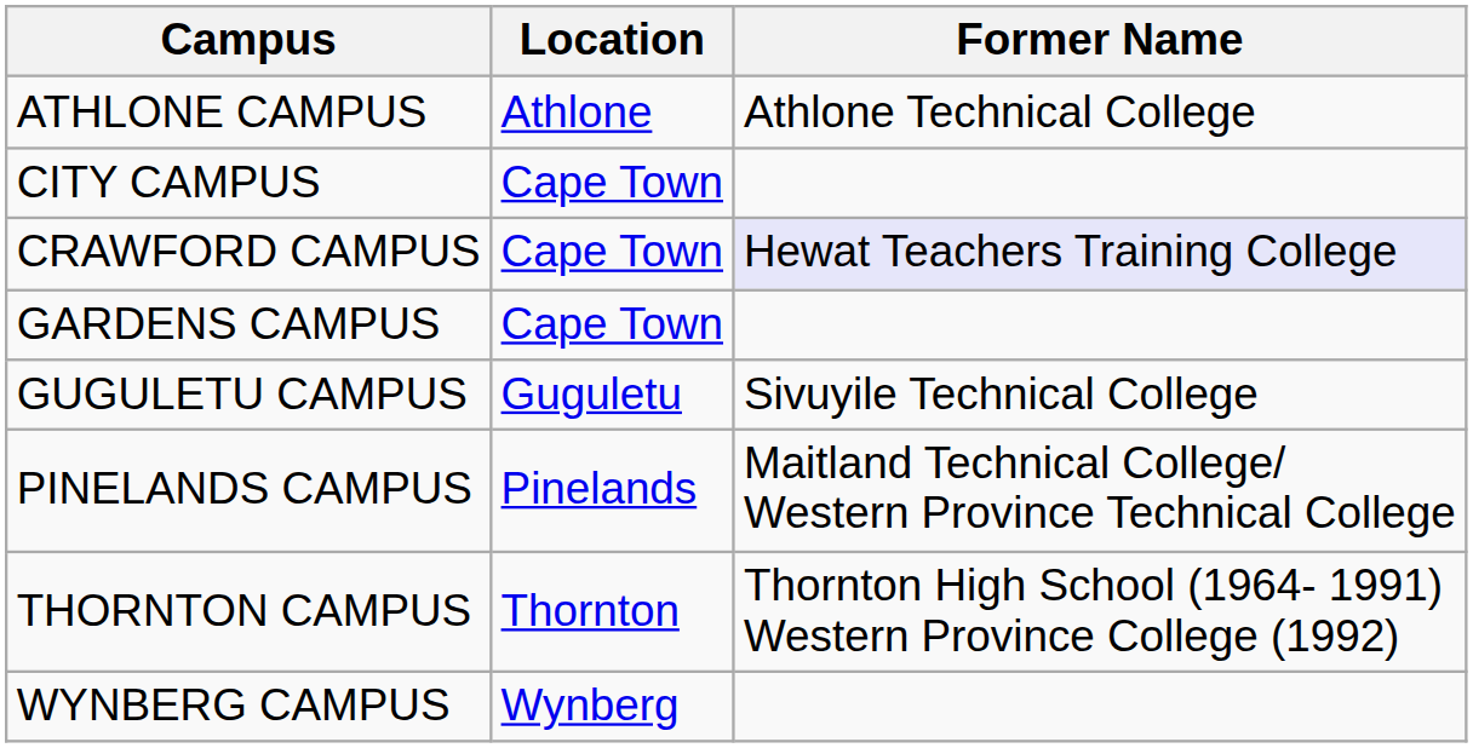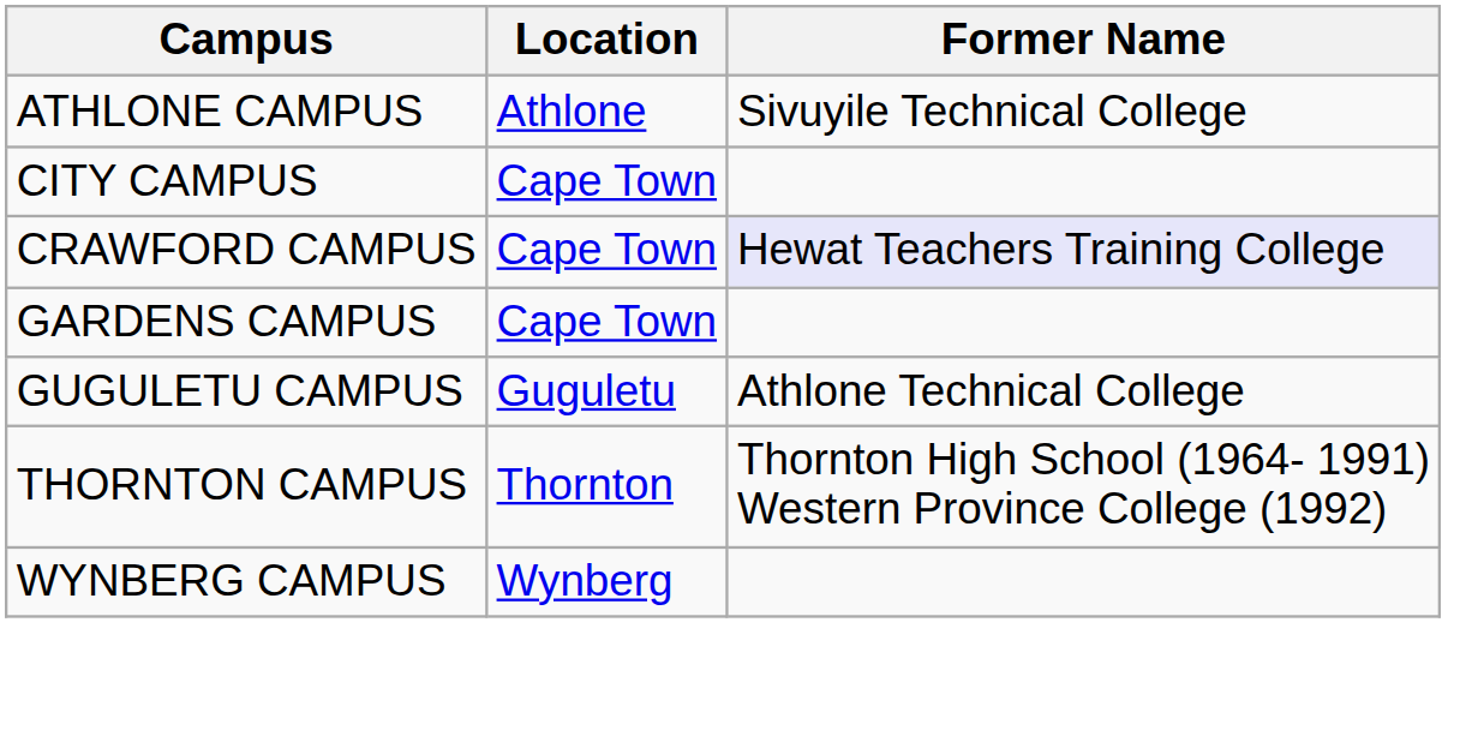ATHLONE CAMPUS | Former Name: Athlone Technical College -> Sivuyile Technical College
GUGULETU CAMPUS | Former Name: Sivuyile Technical College -> Athlone Technical College
- row: PINELANDS CAMPUS | Pinelands | Maitland Technical College/ Western Province Technical College
